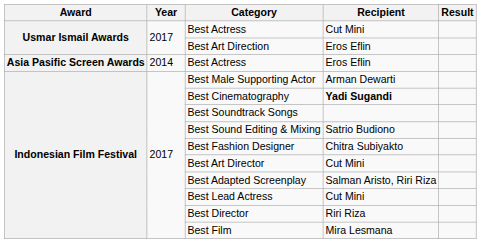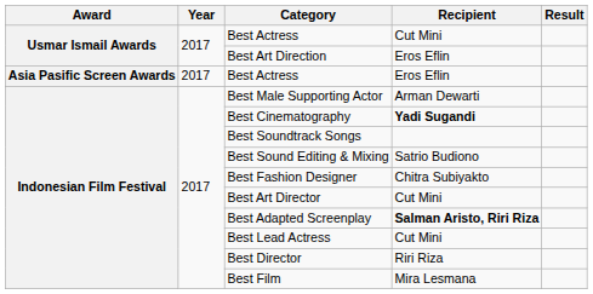Asia Pasific Screen Awards / Best Actress | Year: 2014 -> 2017
Best Adapted Screenplay | Recipient: normal -> bold
